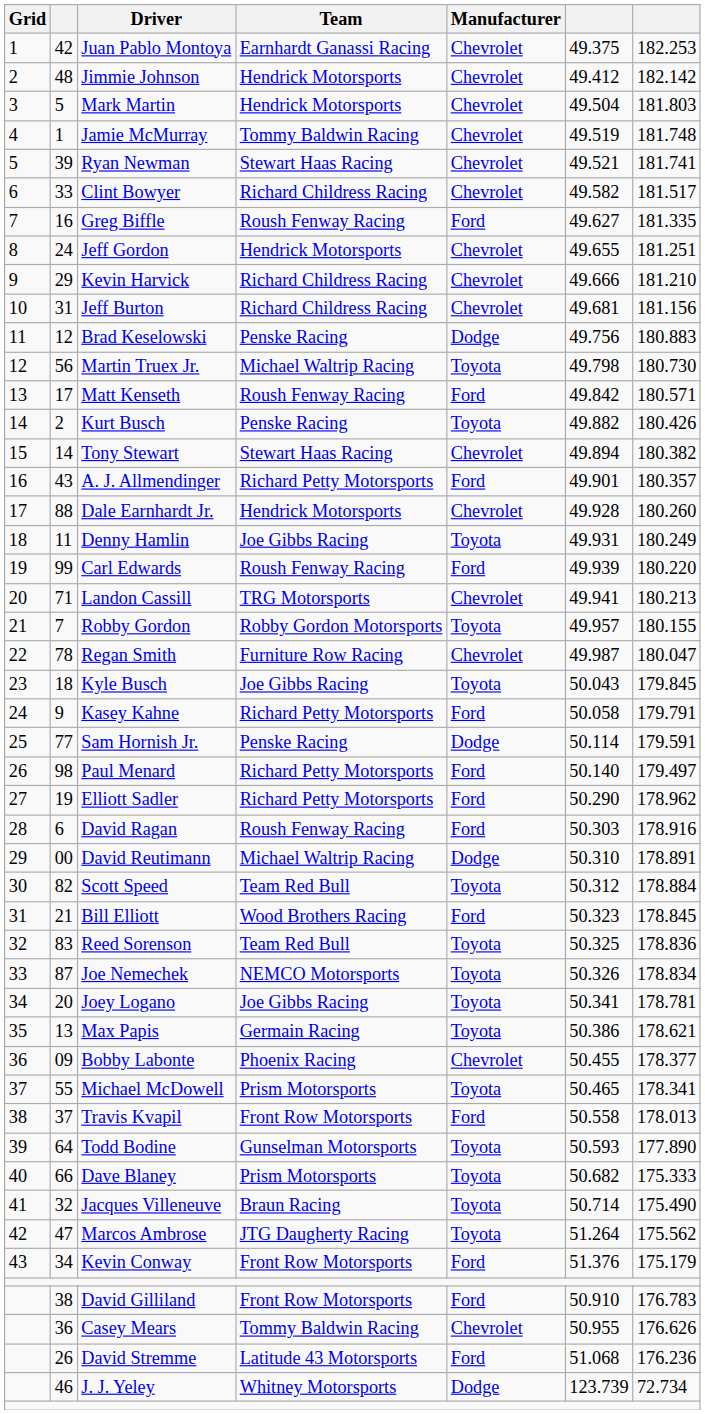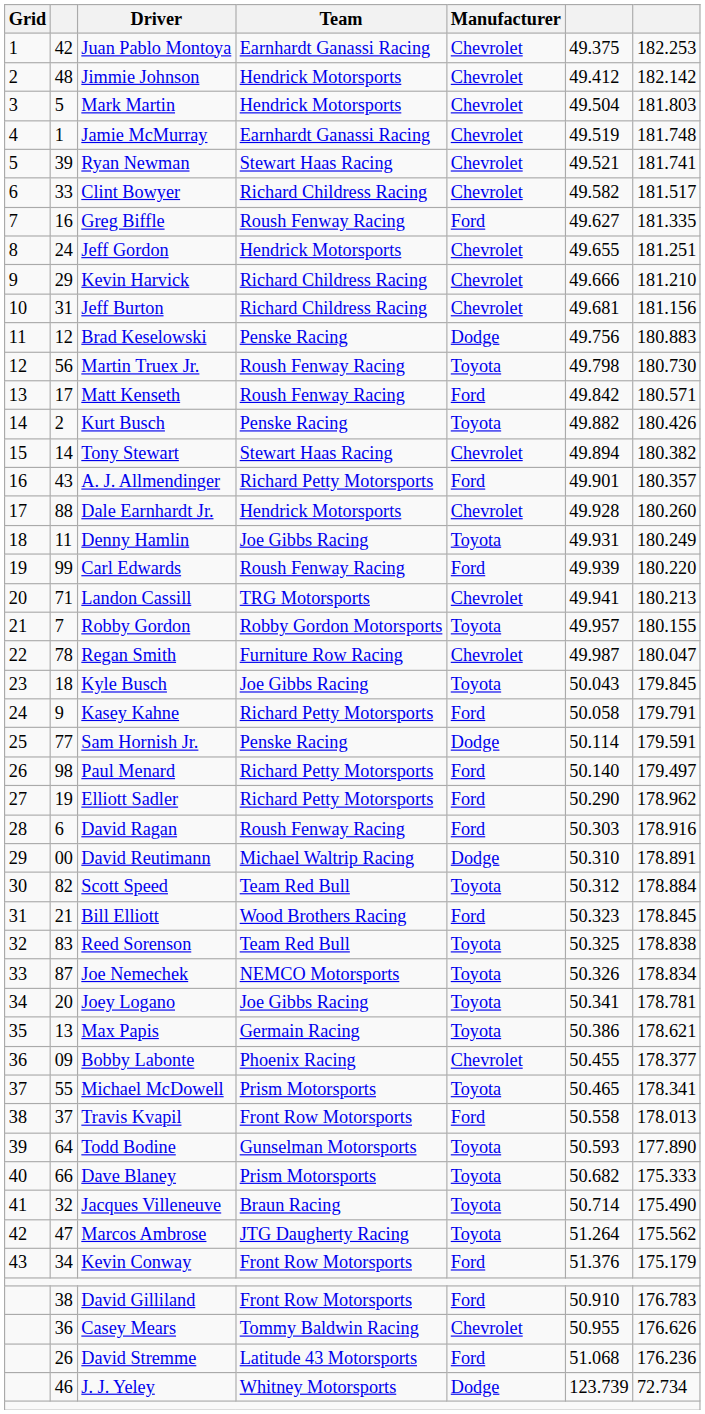Jamie McMurray | Team: Tommy Baldwin Racing -> Earnhardt Ganassi Racing
Martin Truex Jr. | Team: Michael Waltrip Racing -> Roush Fenway Racing
Reed Sorenson | column 7: 178.836 -> 178.838
